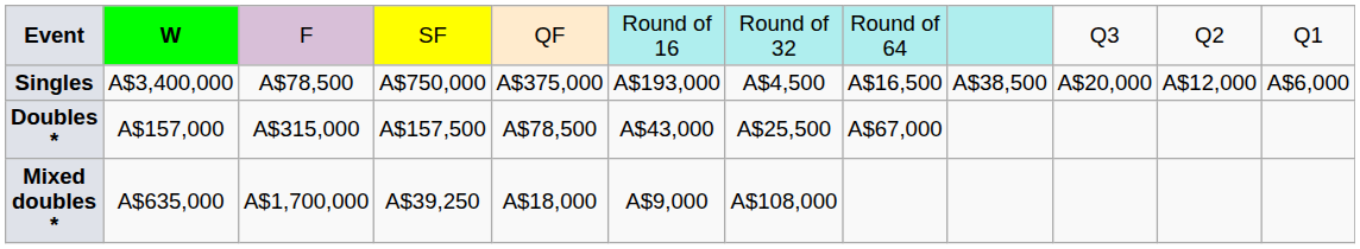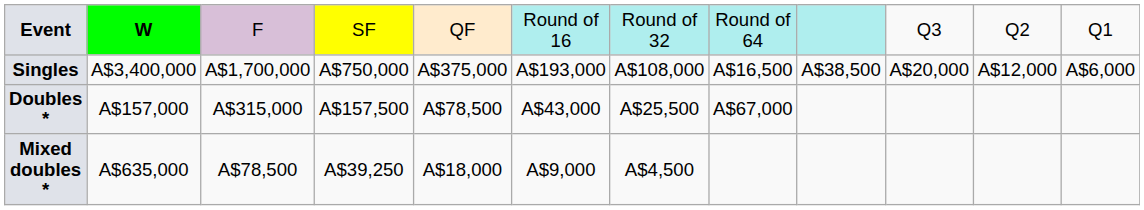Singles | column 3: A$78,500 -> A$1,700,000
Singles | column 7: A$4,500 -> A$108,000
Mixed doubles * | column 3: A$1,700,000 -> A$78,500
Mixed doubles * | column 7: A$108,000 -> A$4,500
